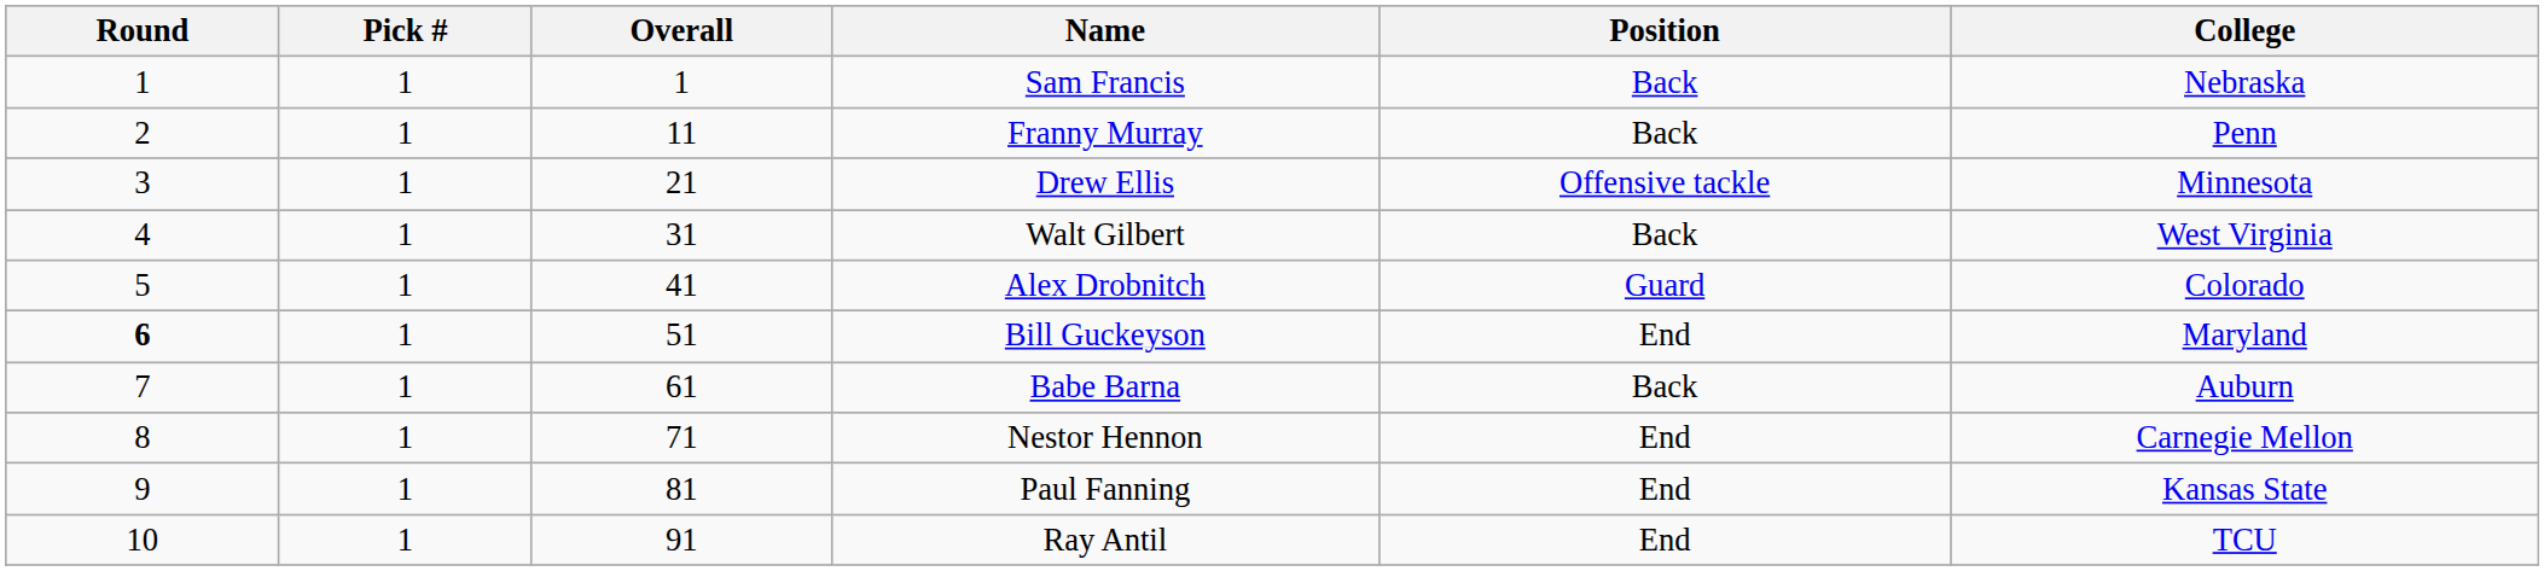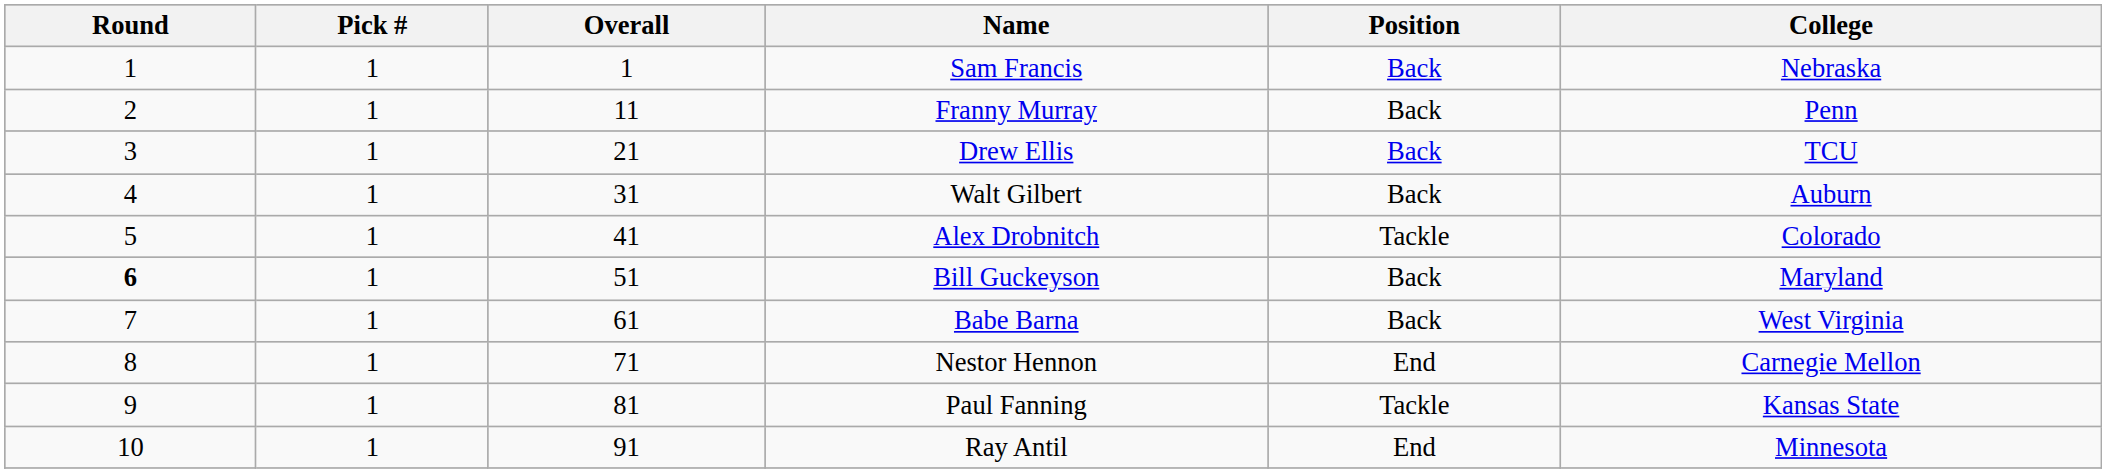Drew Ellis | Position: Offensive tackle -> Back
Drew Ellis | College: Minnesota -> TCU
Walt Gilbert | College: West Virginia -> Auburn
Alex Drobnitch | Position: Guard -> Tackle
Bill Guckeyson | Position: End -> Back
Babe Barna | College: Auburn -> West Virginia
Paul Fanning | Position: End -> Tackle
Ray Antil | College: TCU -> Minnesota
